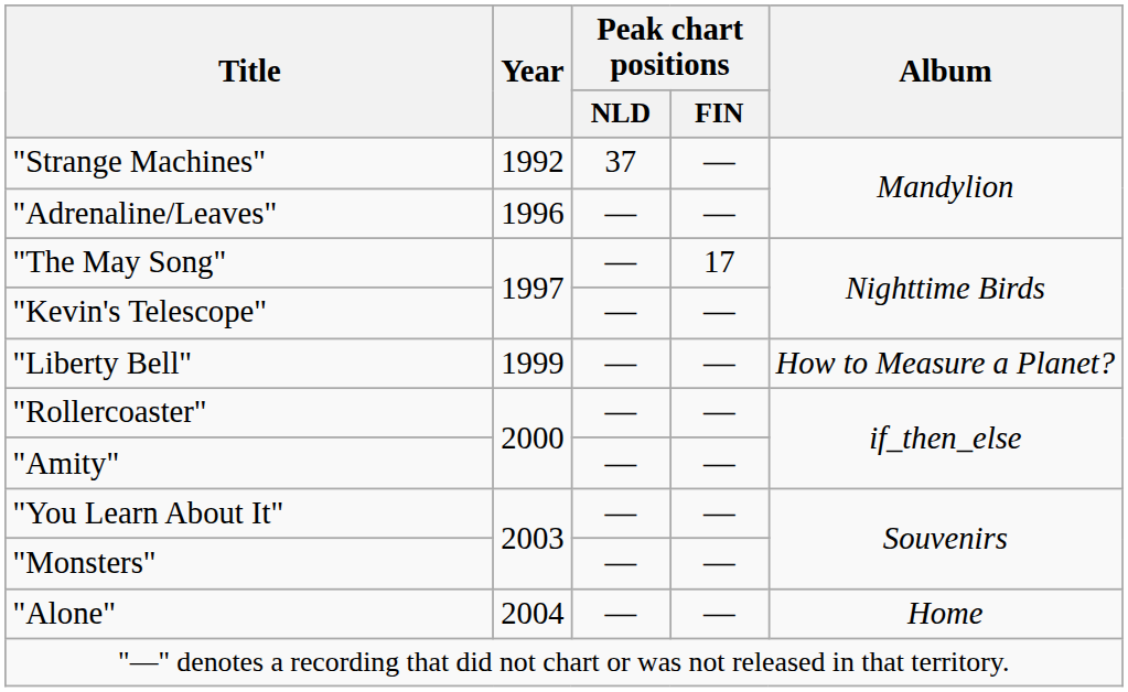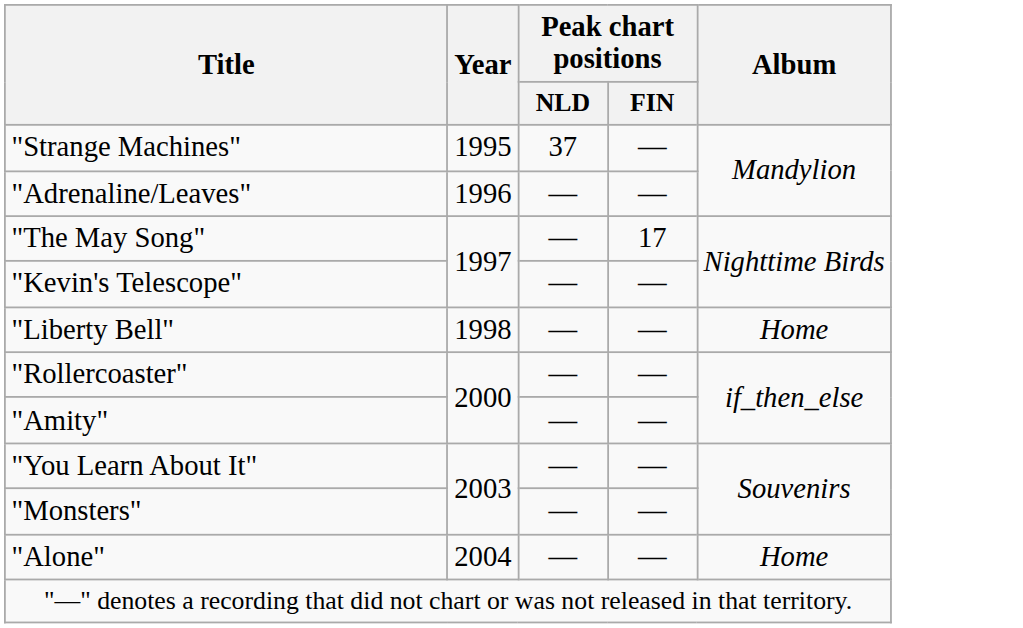"Strange Machines" | Year: 1992 -> 1995
"Liberty Bell" | Year: 1999 -> 1998
"Liberty Bell" | Album: How to Measure a Planet? -> Home
